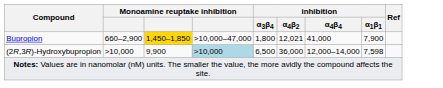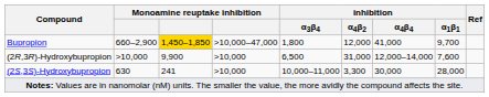Bupropion | inhibition / α4β2: 12,021 -> 12,000
Bupropion | inhibition / α1β1: 7,900 -> 9,700
(2R,3R)-Hydroxybupropion | column 4: lightblue background -> no background
(2R,3R)-Hydroxybupropion | inhibition / α4β2: 36,000 -> 31,000
(2R,3R)-Hydroxybupropion | inhibition / α1β1: 7,598 -> 7,600
+ row: (2S,3S)-Hydroxybupropion | 630 | 241 | >10,000 | 10,000–11,000 | 3,300 | 30,000 | 28,000
